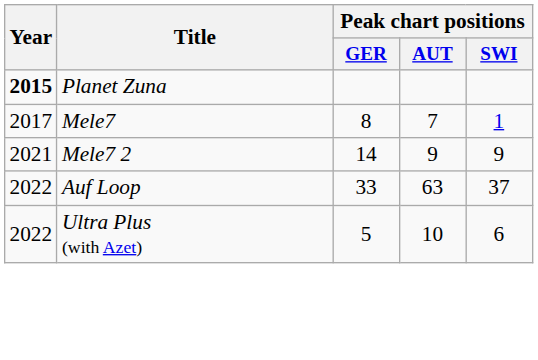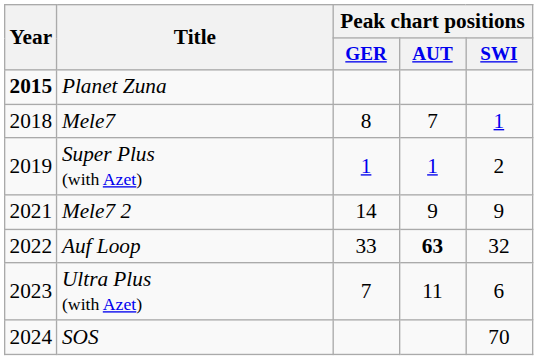Mele7 | Year: 2017 -> 2018
+ row: 2019 | Super Plus (with Azet) | 1 | 1 | 2
Auf Loop | Peak chart positions / AUT: normal -> bold
Auf Loop | Peak chart positions / SWI: 37 -> 32
Ultra Plus (with Azet) | Year: 2022 -> 2023
Ultra Plus (with Azet) | Peak chart positions / GER: 5 -> 7
Ultra Plus (with Azet) | Peak chart positions / AUT: 10 -> 11
+ row: 2024 | SOS | 70
